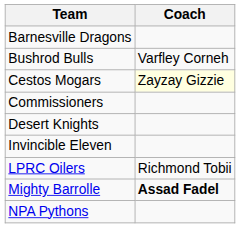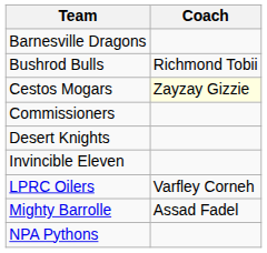Bushrod Bulls | Coach: Varfley Corneh -> Richmond Tobii
LPRC Oilers | Coach: Richmond Tobii -> Varfley Corneh
Mighty Barrolle | Coach: bold -> normal
